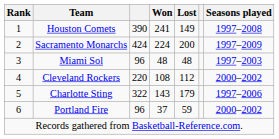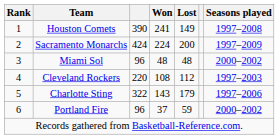Miami Sol | Seasons played: 1997–2003 -> 2000–2002
Cleveland Rockers | Seasons played: 2000–2002 -> 1997–2003
